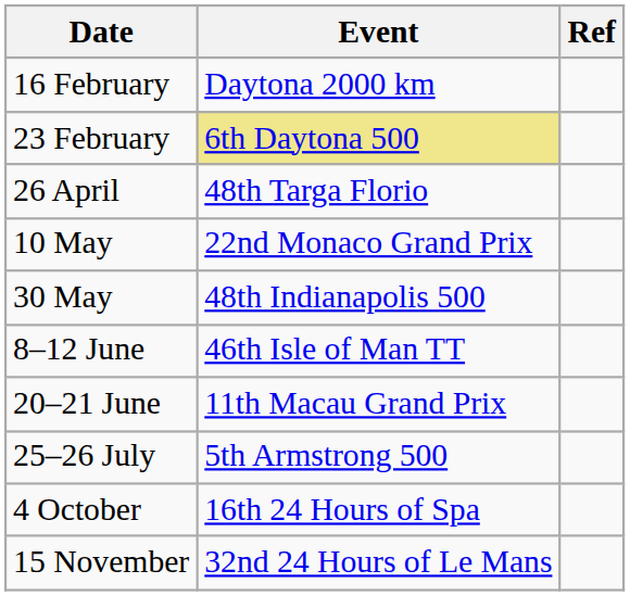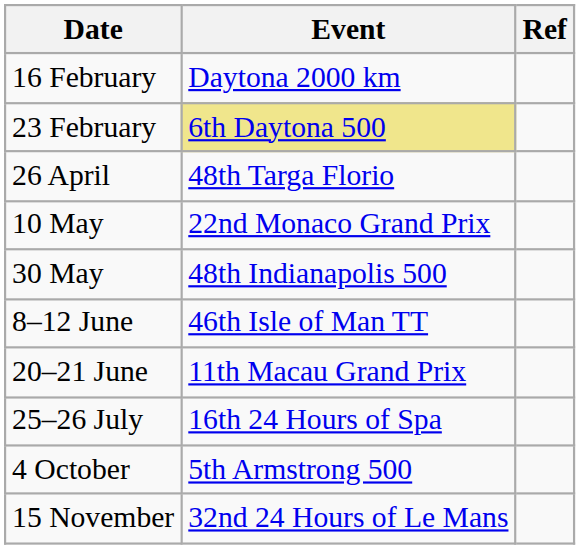25–26 July | Event: 5th Armstrong 500 -> 16th 24 Hours of Spa
4 October | Event: 16th 24 Hours of Spa -> 5th Armstrong 500
